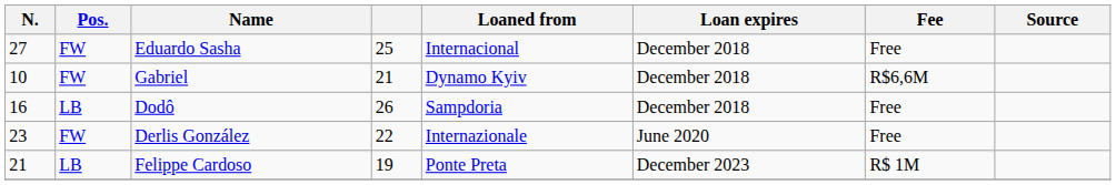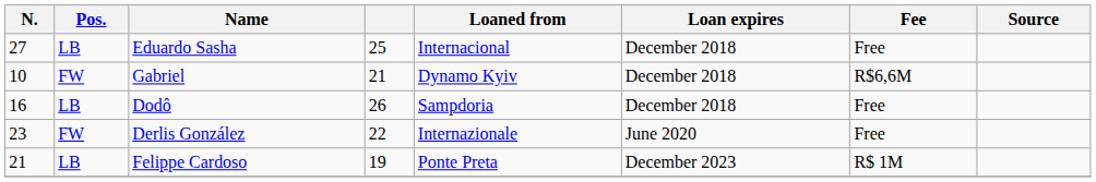Eduardo Sasha | Pos.: FW -> LB
